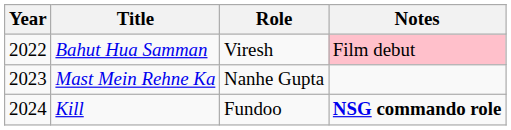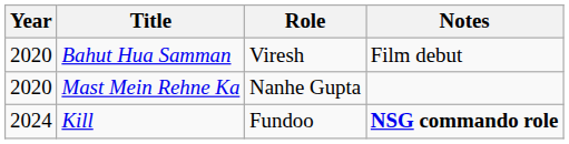Bahut Hua Samman | Year: 2022 -> 2020
Bahut Hua Samman | Notes: pink background -> no background
Mast Mein Rehne Ka | Year: 2023 -> 2020
